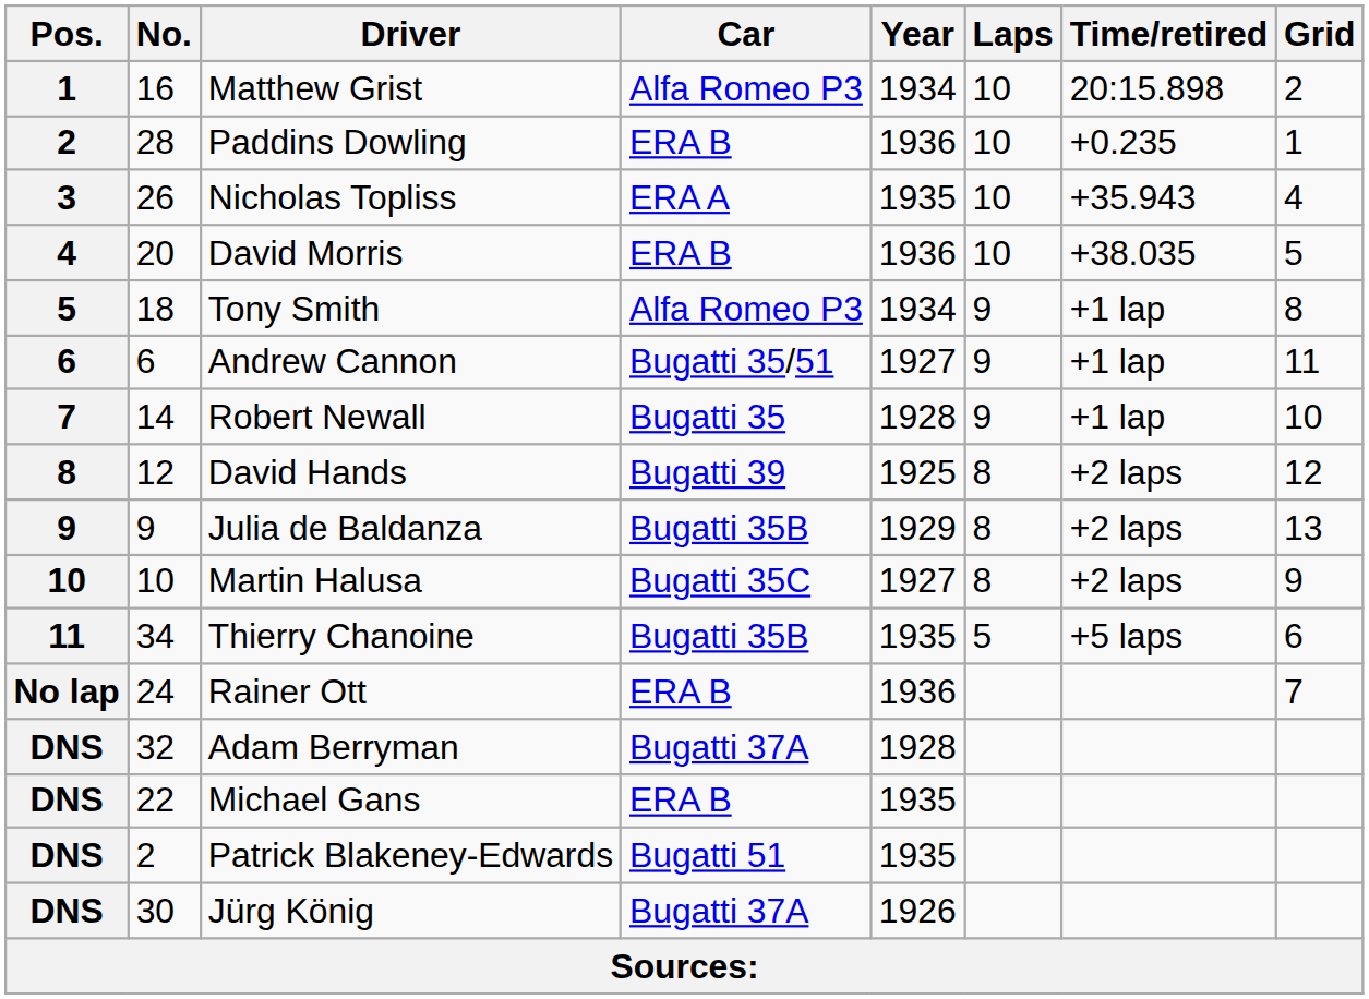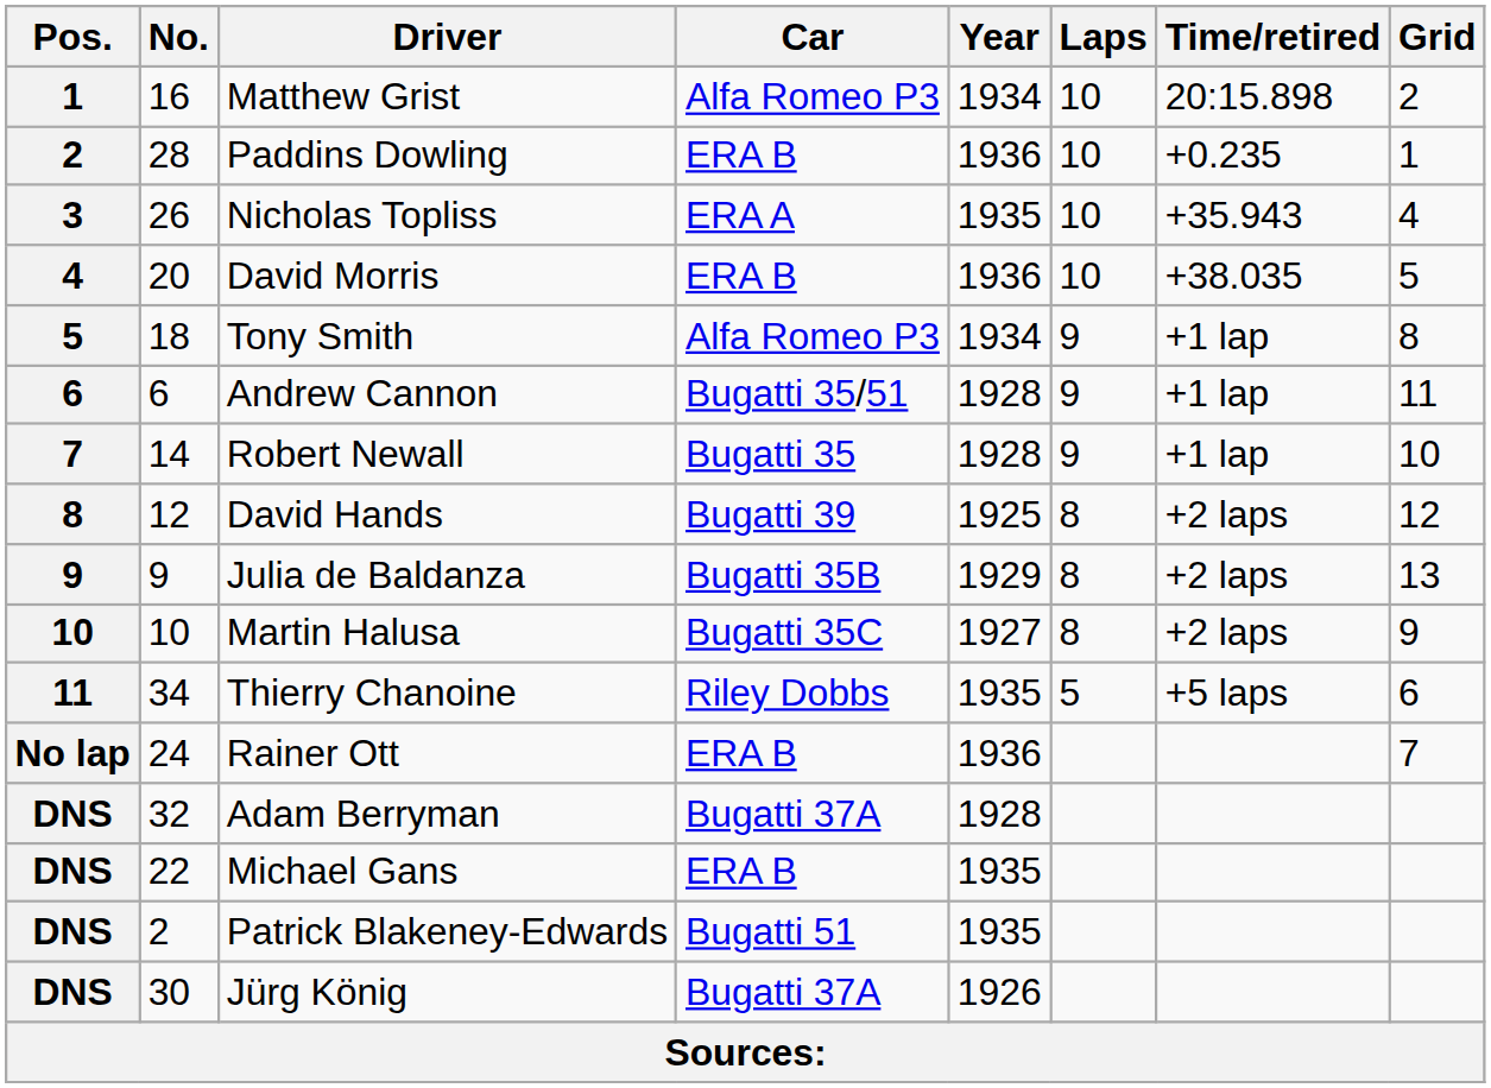Andrew Cannon | Year: 1927 -> 1928
Thierry Chanoine | Car: Bugatti 35B -> Riley Dobbs
